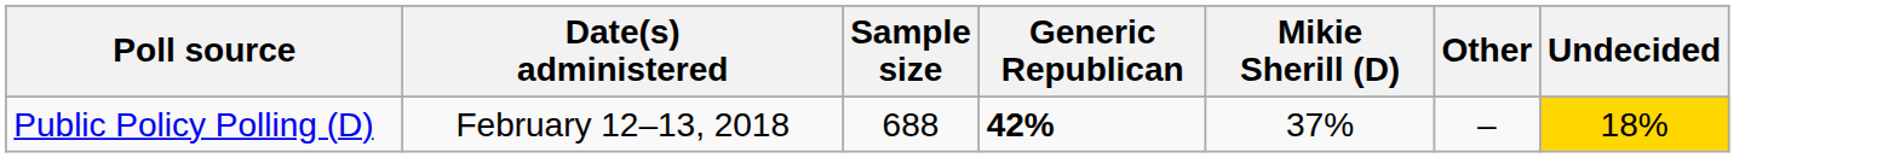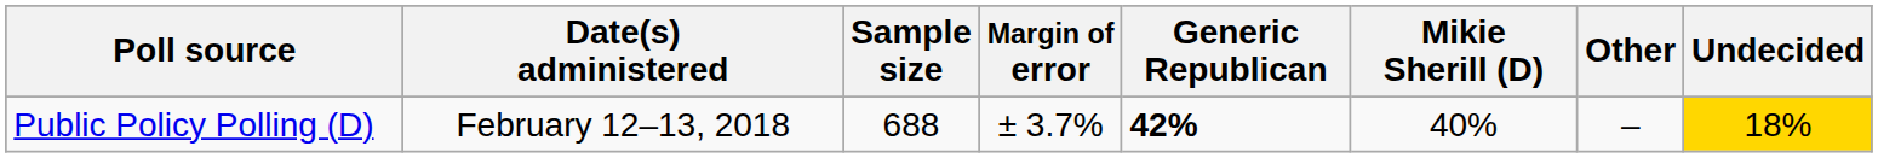+ column: Margin of error | ± 3.7%
Public Policy Polling (D) | Mikie Sherill (D): 37% -> 40%
